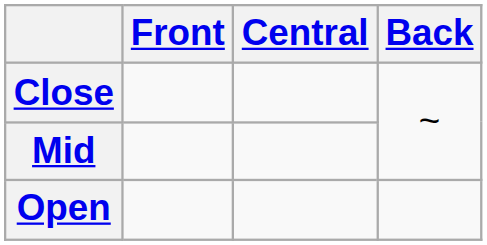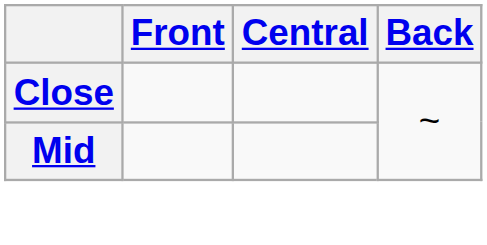- row: Open
